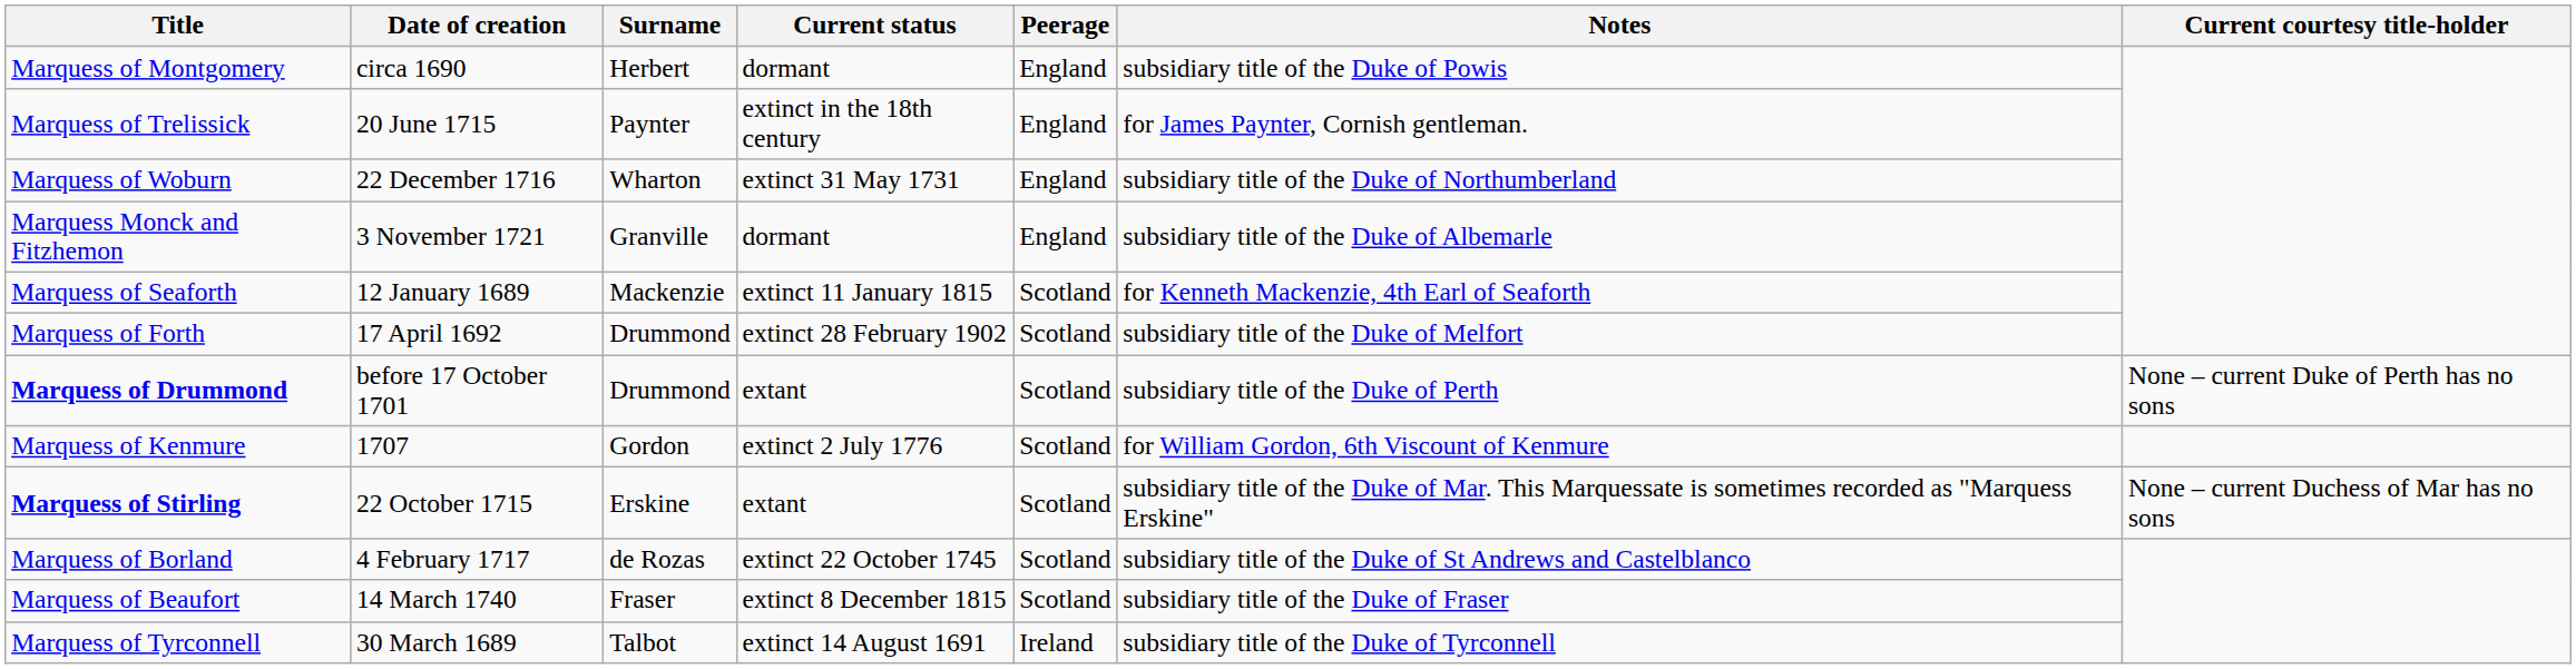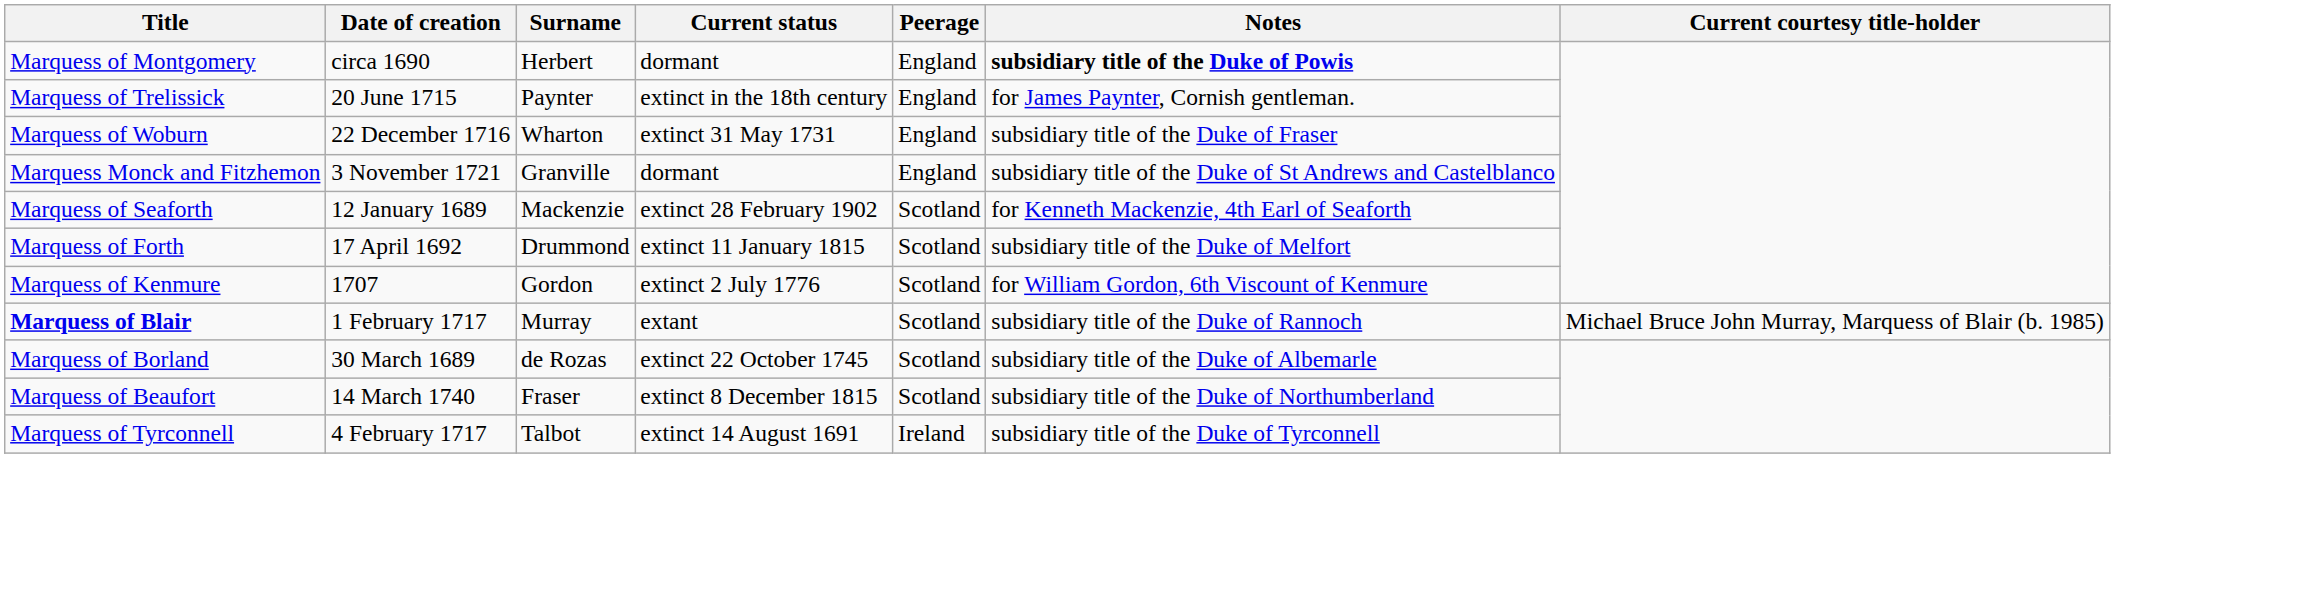Marquess of Montgomery | Notes: normal -> bold
Marquess of Woburn | Notes: subsidiary title of the Duke of Northumberland -> subsidiary title of the Duke of Fraser
Marquess Monck and Fitzhemon | Notes: subsidiary title of the Duke of Albemarle -> subsidiary title of the Duke of St Andrews and Castelblanco
Marquess of Seaforth | Current status: extinct 11 January 1815 -> extinct 28 February 1902
Marquess of Forth | Current status: extinct 28 February 1902 -> extinct 11 January 1815
- row: Marquess of Drummond | before 17 October 1701 | Drummond | extant | Scotland | subsidiary title of the Duke of Perth | None – current Duke of Perth has no sons
- row: Marquess of Stirling | 22 October 1715 | Erskine | extant | Scotland | subsidiary title of the Duke of Mar. This Marquessate is sometimes recorded as "Marquess Erskine" | None – current Duchess of Mar has no sons
+ row: Marquess of Blair | 1 February 1717 | Murray | extant | Scotland | subsidiary title of the Duke of Rannoch | Michael Bruce John Murray, Marquess of Blair (b. 1985)
Marquess of Borland | Date of creation: 4 February 1717 -> 30 March 1689
Marquess of Borland | Notes: subsidiary title of the Duke of St Andrews and Castelblanco -> subsidiary title of the Duke of Albemarle
Marquess of Beaufort | Notes: subsidiary title of the Duke of Fraser -> subsidiary title of the Duke of Northumberland
Marquess of Tyrconnell | Date of creation: 30 March 1689 -> 4 February 1717
